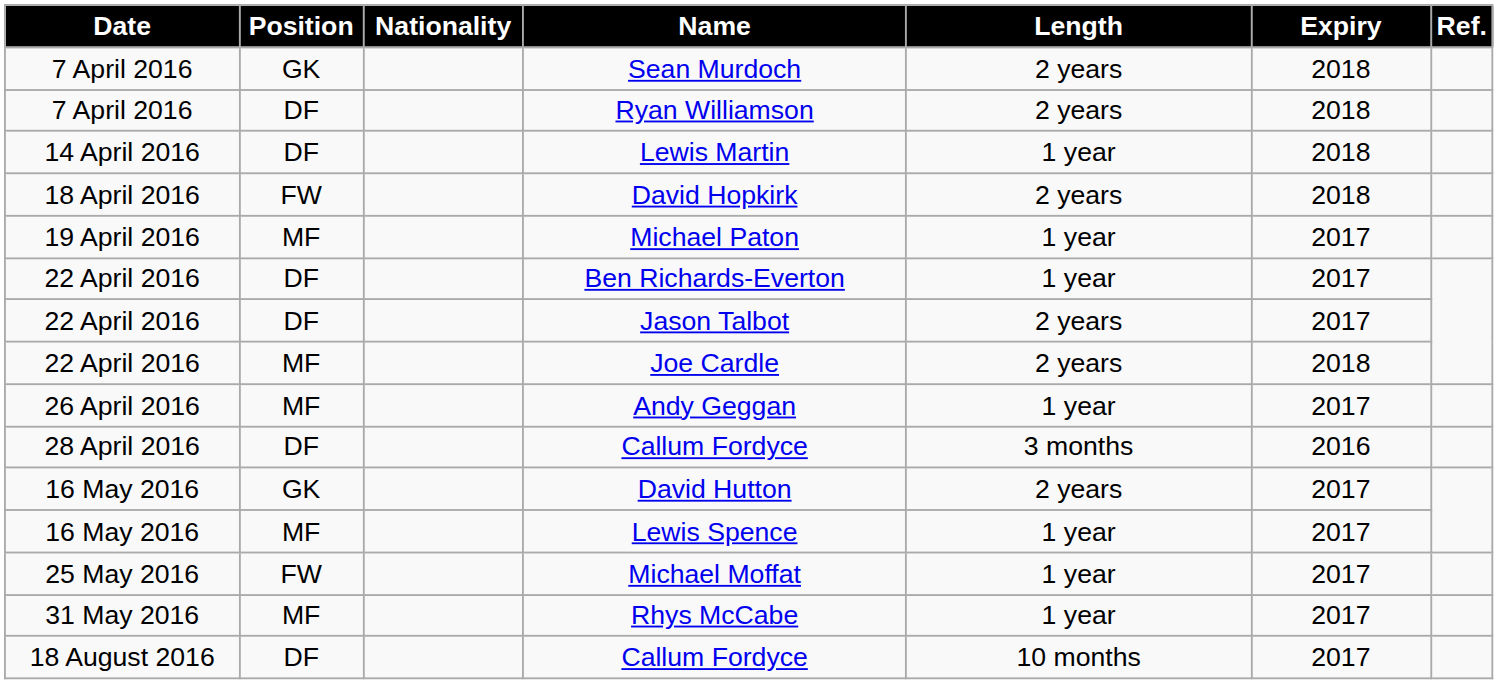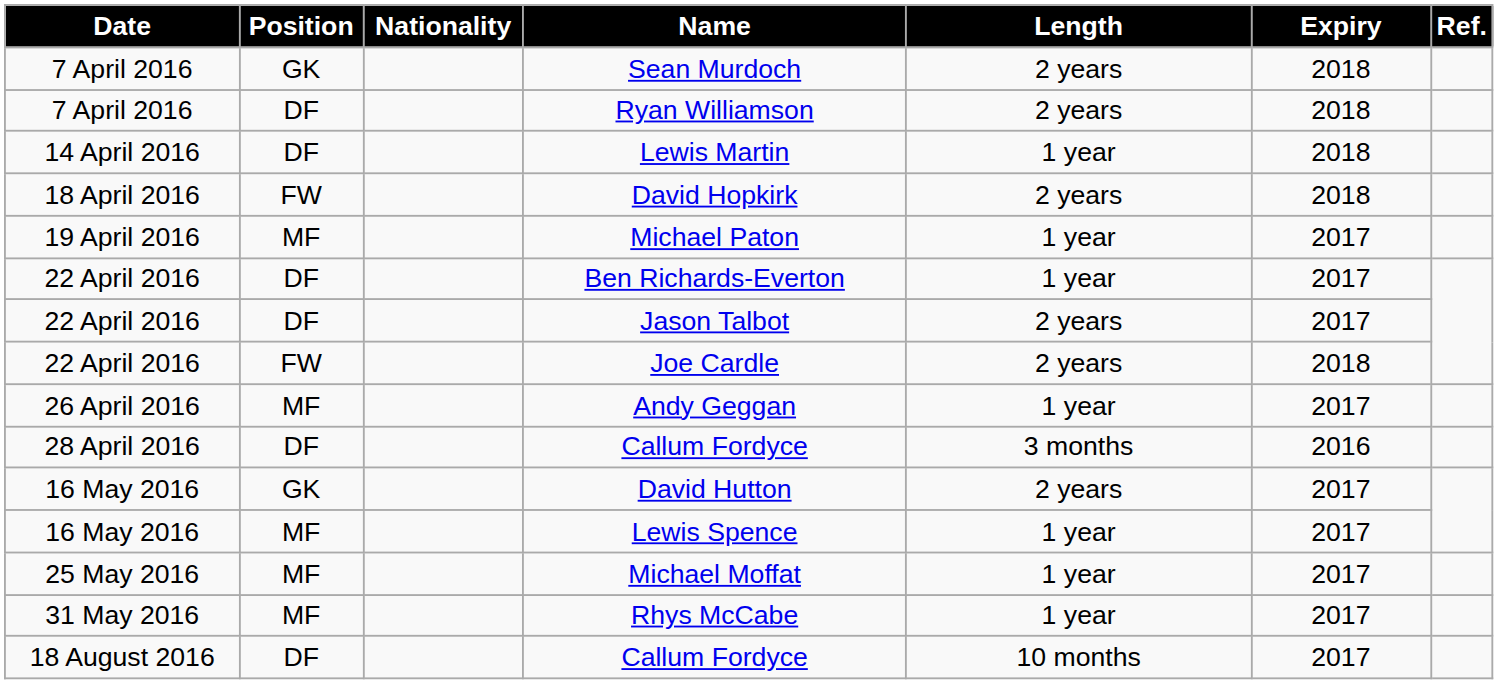Joe Cardle | Position: MF -> FW
Michael Moffat | Position: FW -> MF
